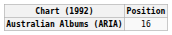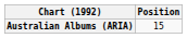Australian Albums (ARIA) | Position: 16 -> 15
